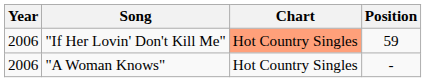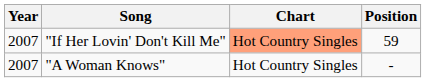"If Her Lovin' Don't Kill Me" | Year: 2006 -> 2007
"A Woman Knows" | Year: 2006 -> 2007
